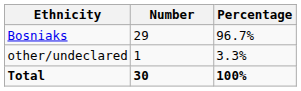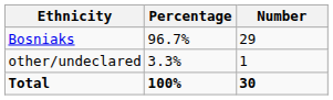columns swapped: Number <-> Percentage
